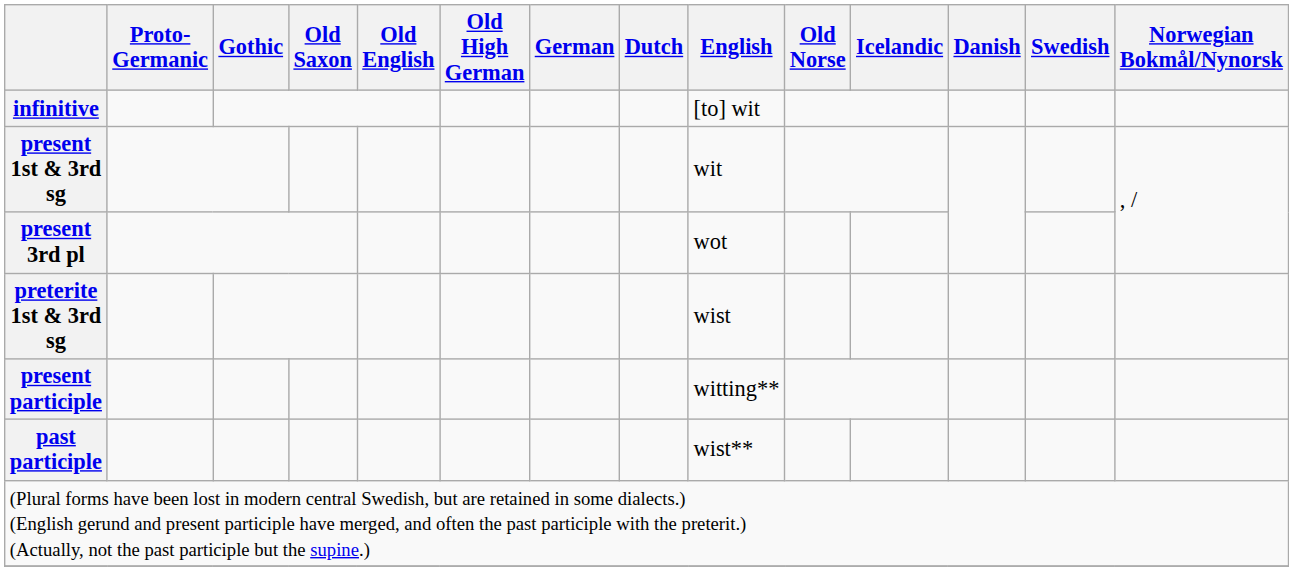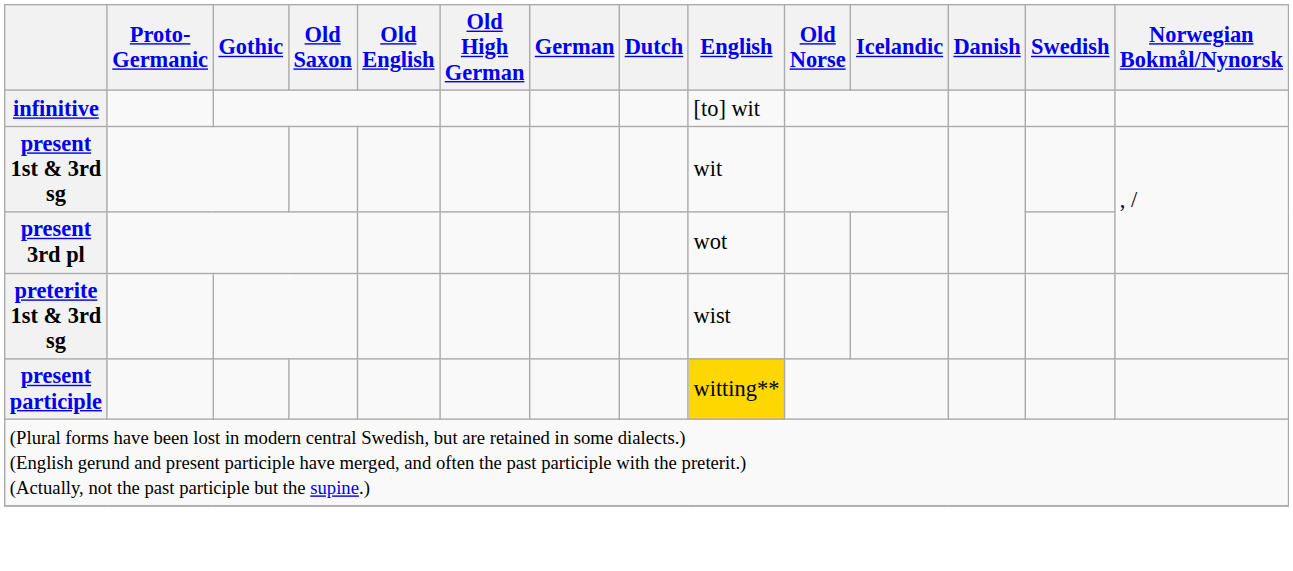present participle | English: no background -> gold background
- row: past participle | wist**
